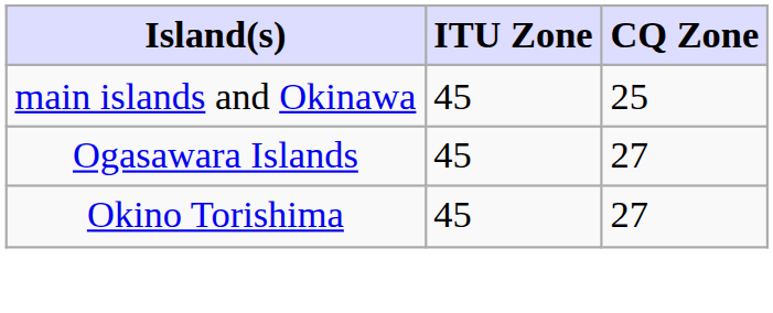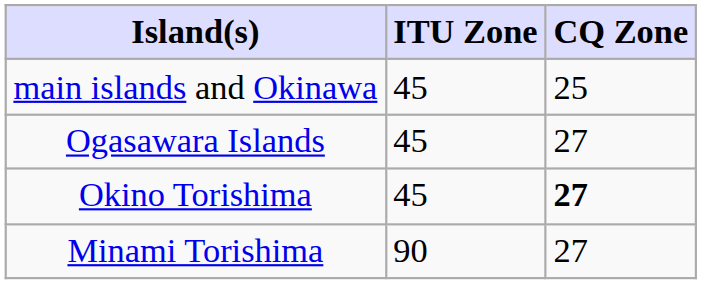Okino Torishima | CQ Zone: normal -> bold
+ row: Minami Torishima | 90 | 27
